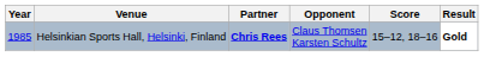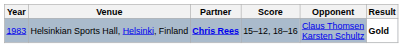columns swapped: Opponent <-> Score
Helsinkian Sports Hall, Helsinki, Finland | Year: 1985 -> 1983
